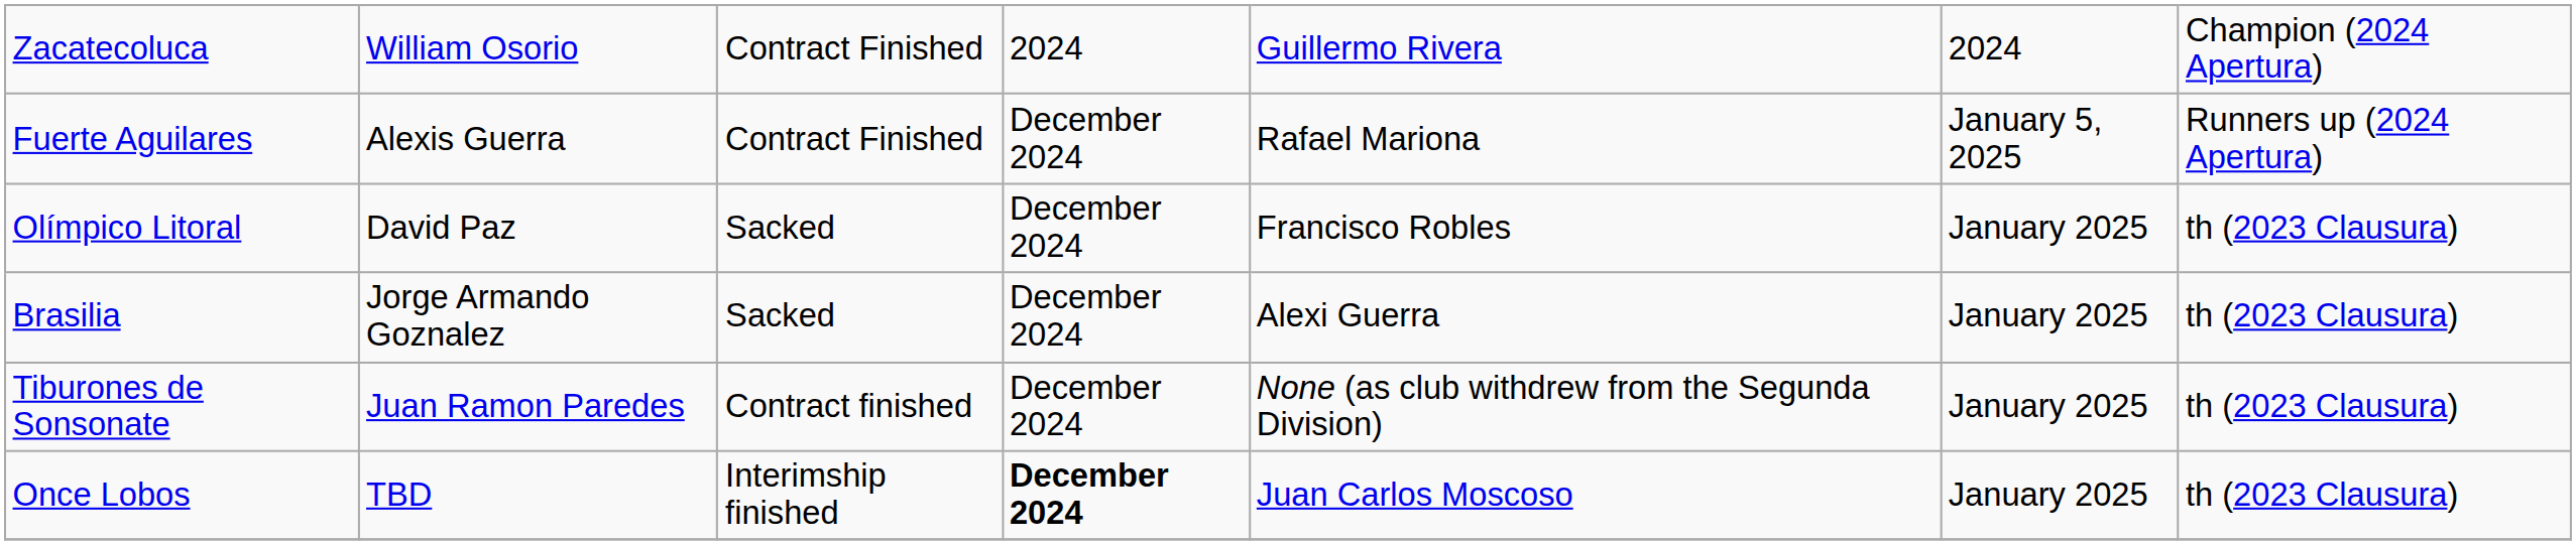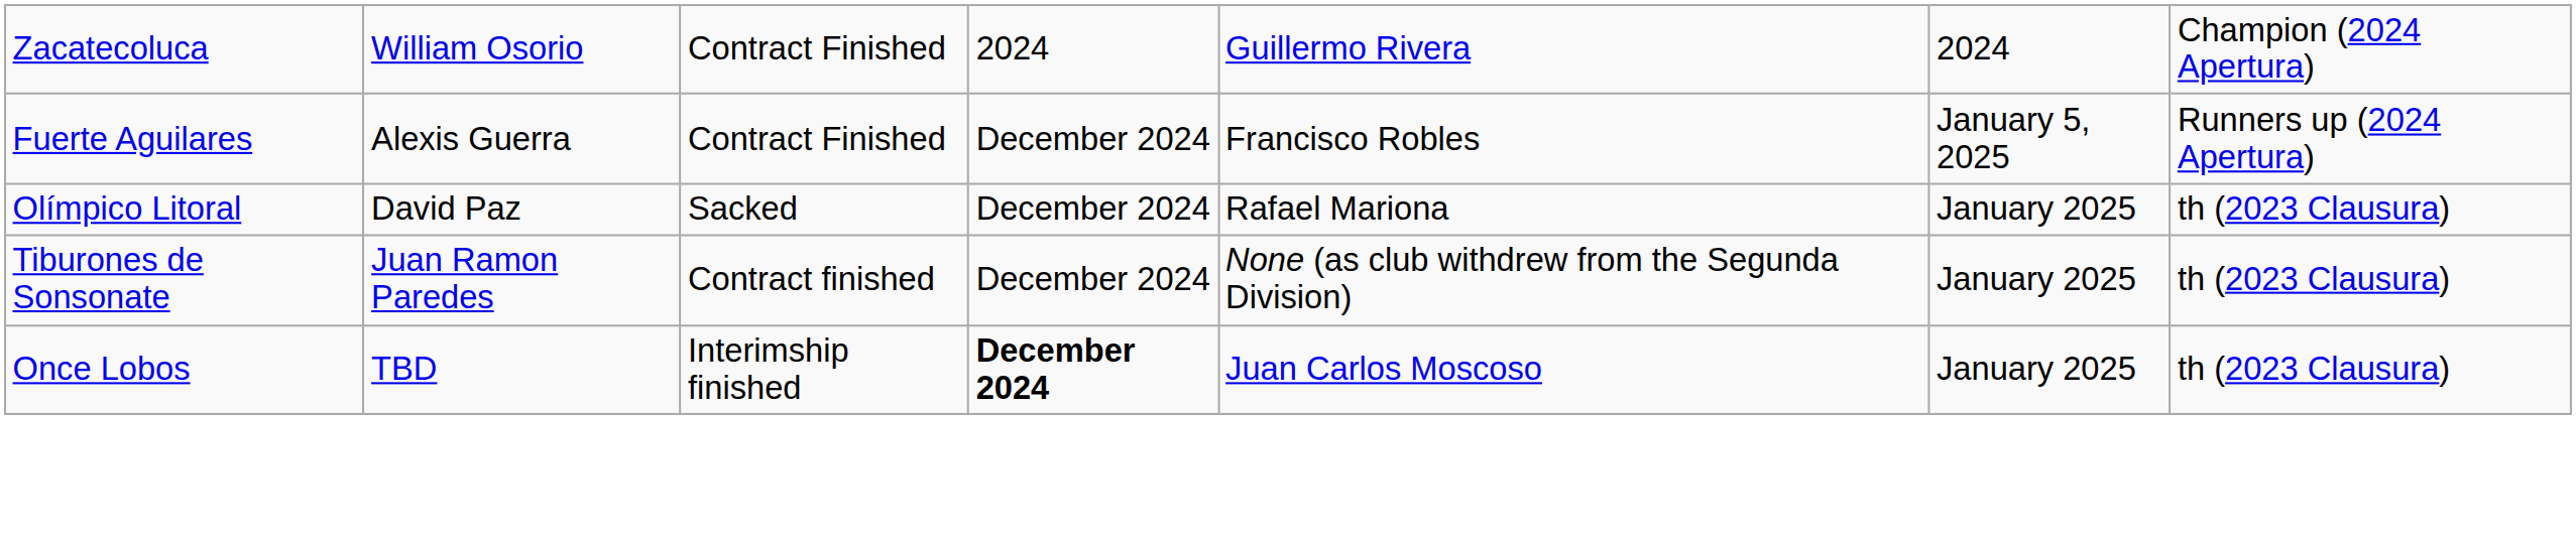Fuerte Aguilares | column 5: Rafael Mariona -> Francisco Robles
Olímpico Litoral | column 5: Francisco Robles -> Rafael Mariona
- row: Brasilia | Jorge Armando Goznalez | Sacked | December 2024 | Alexi Guerra | January 2025 | th (2023 Clausura)
